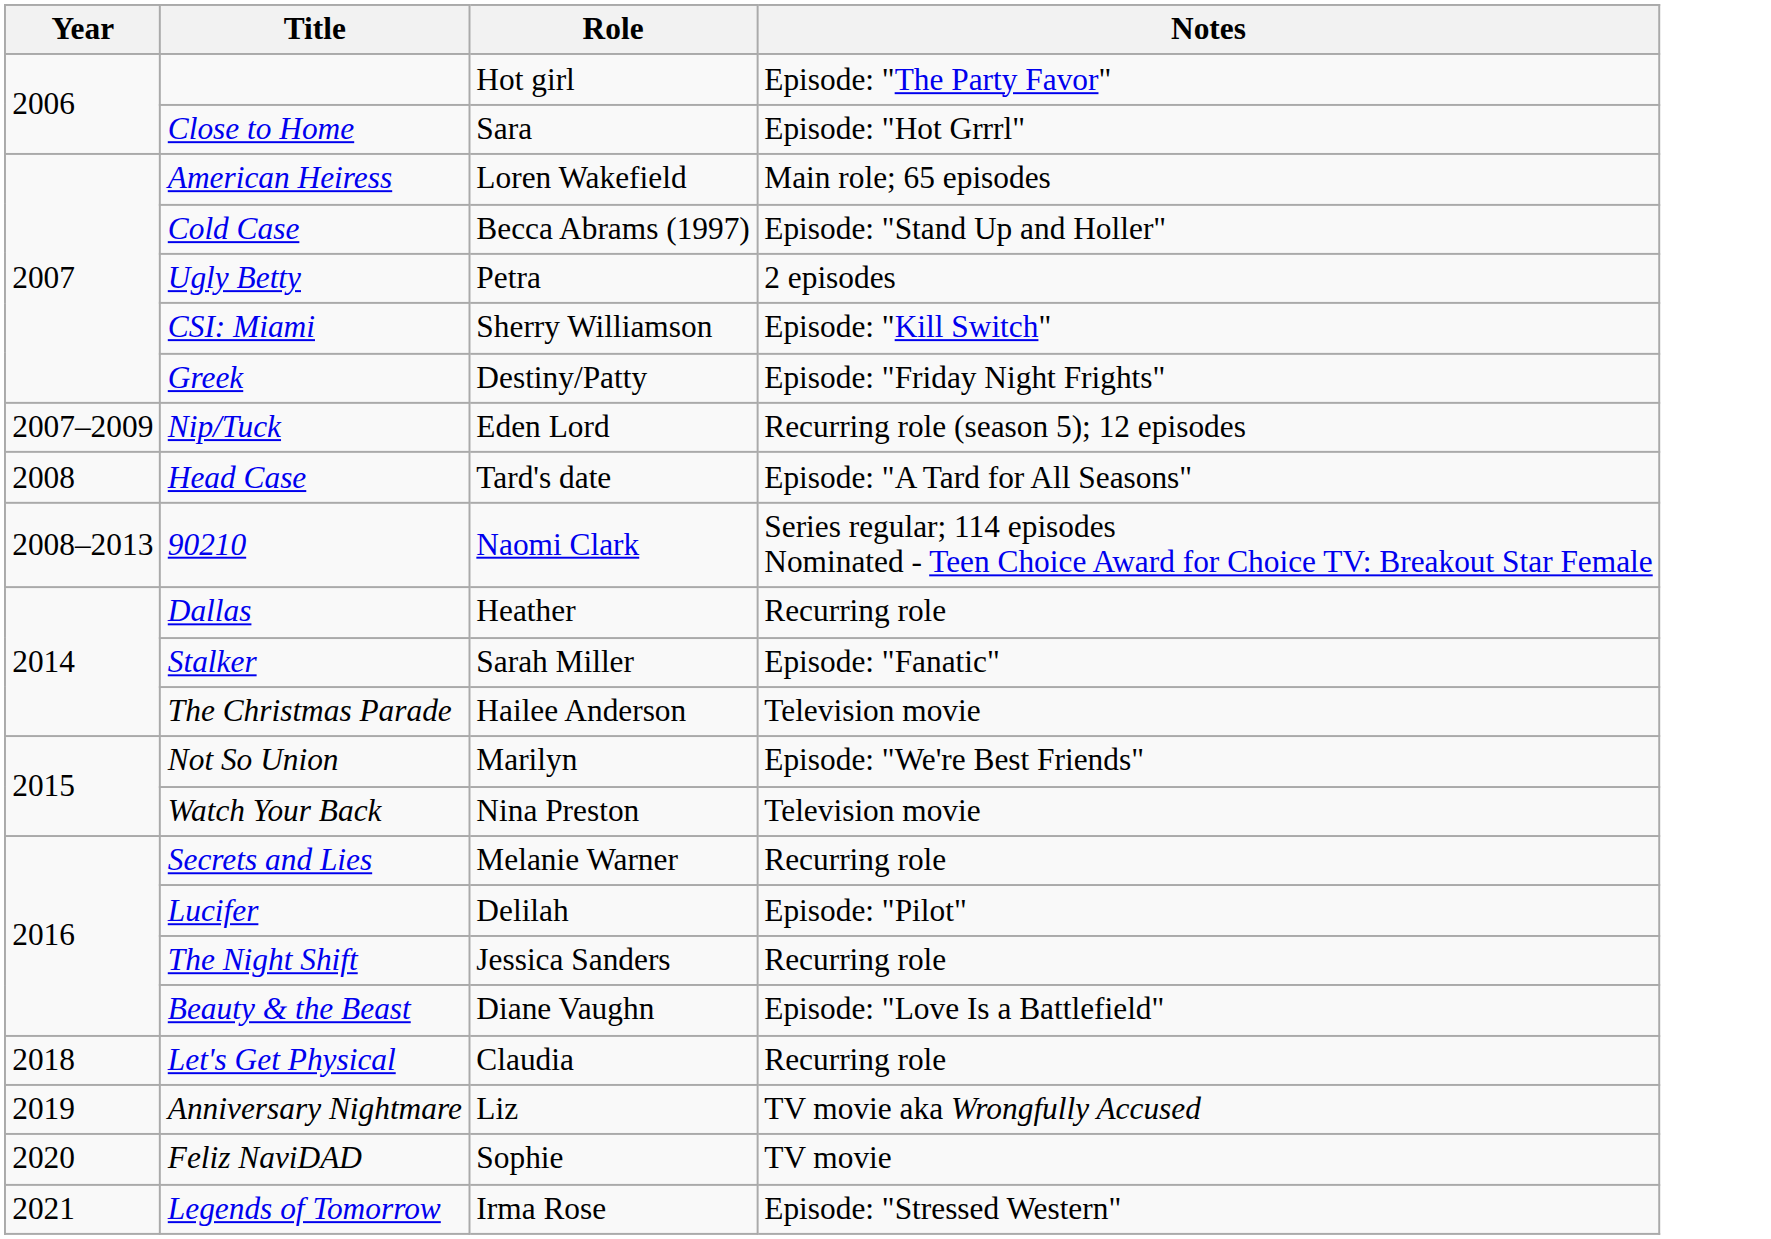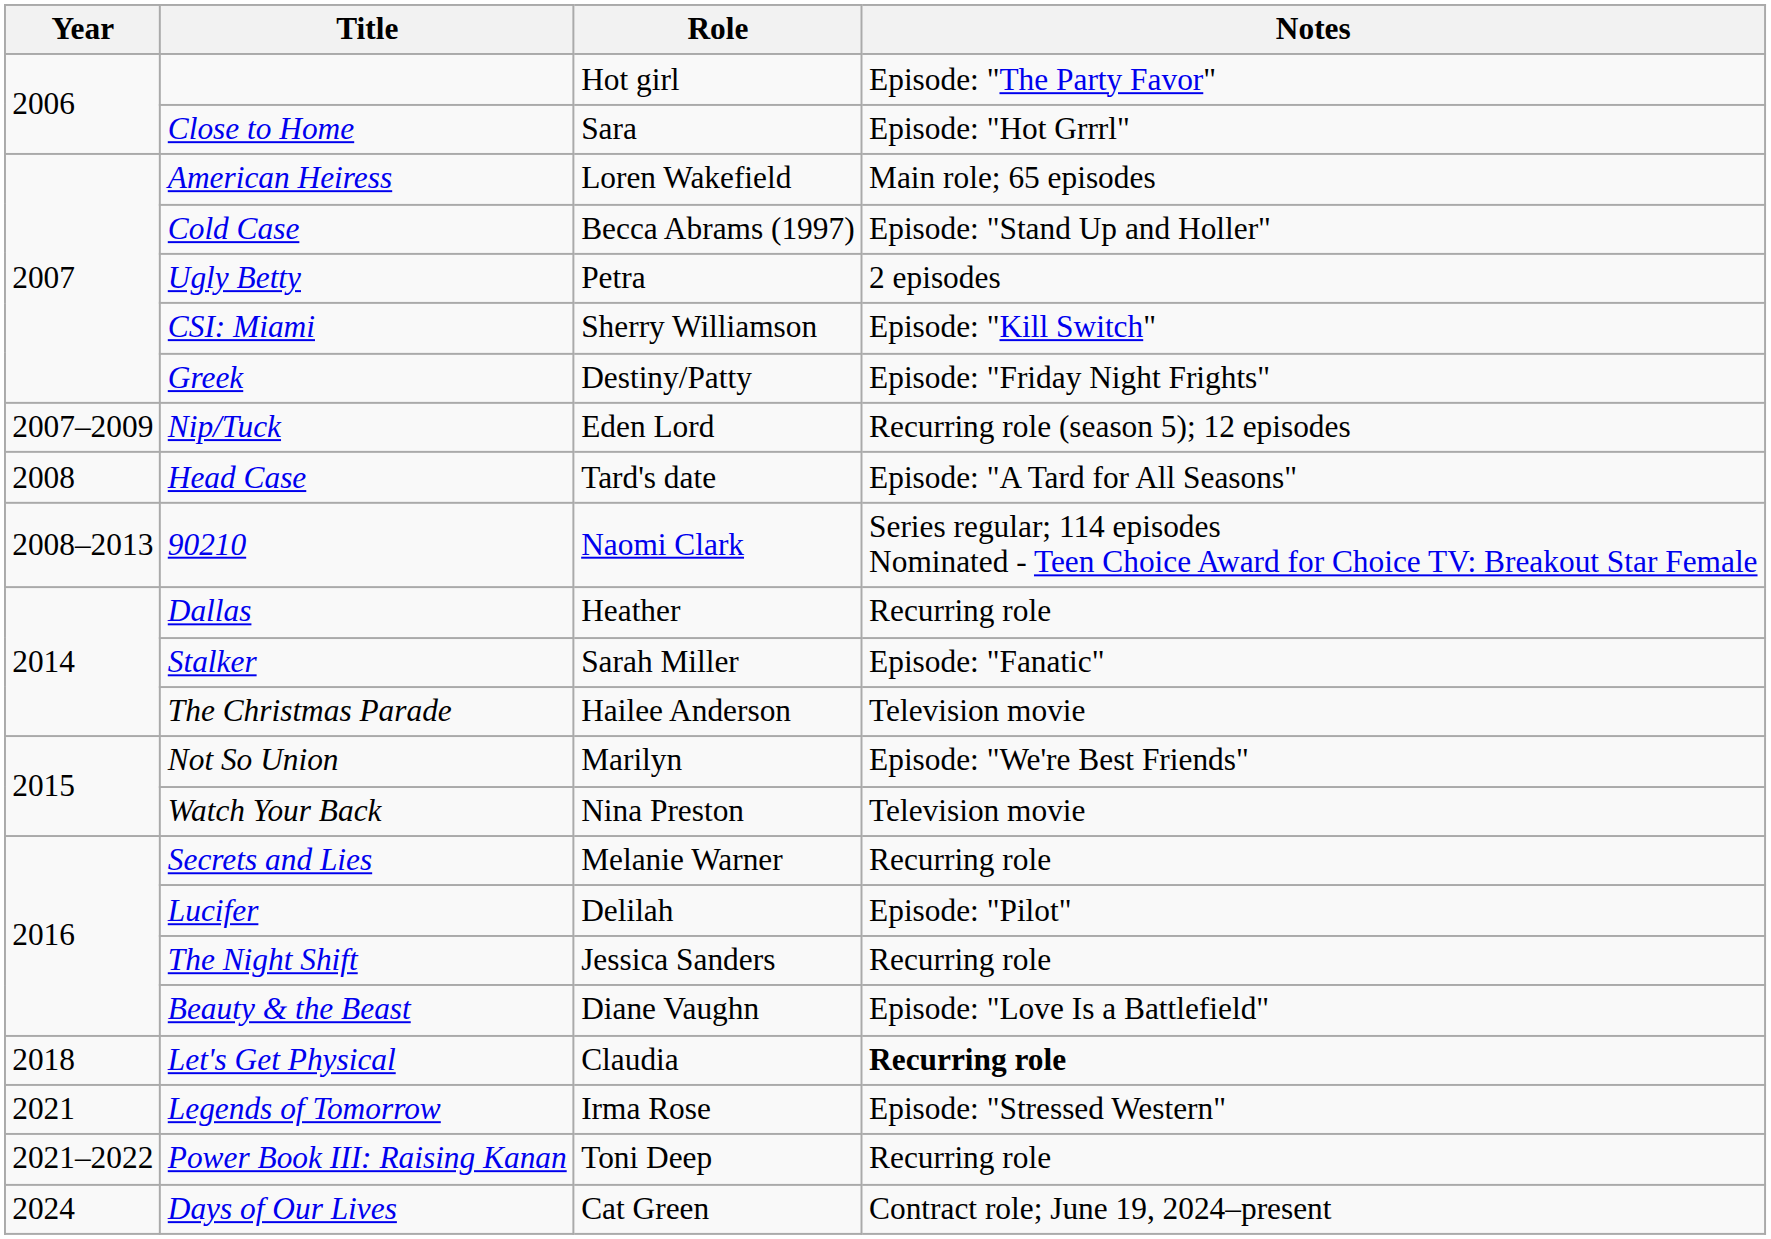Let's Get Physical | Notes: normal -> bold
- row: 2019 | Anniversary Nightmare | Liz | TV movie aka Wrongfully Accused
- row: 2020 | Feliz NaviDAD | Sophie | TV movie
+ row: 2021–2022 | Power Book III: Raising Kanan | Toni Deep | Recurring role
+ row: 2024 | Days of Our Lives | Cat Green | Contract role; June 19, 2024–present
